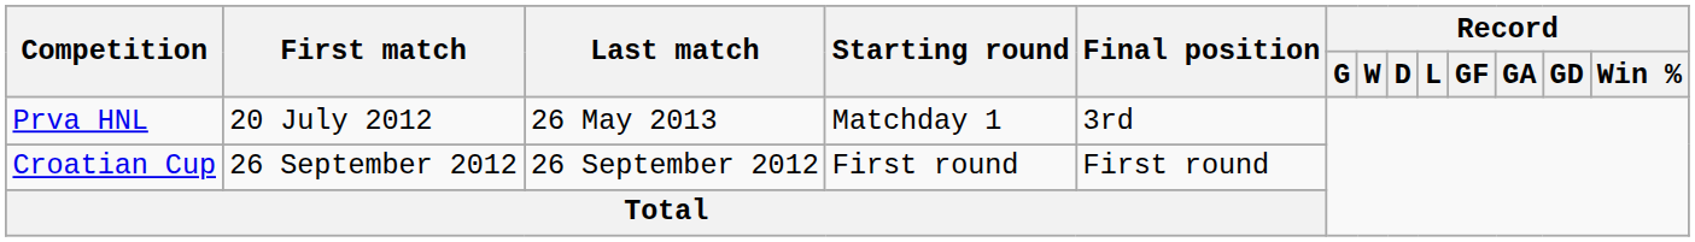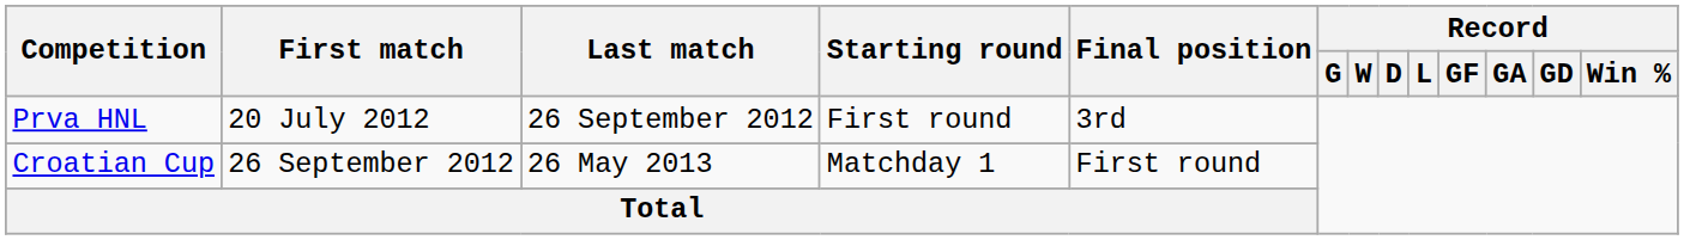Prva HNL | Last match: 26 May 2013 -> 26 September 2012
Prva HNL | Starting round: Matchday 1 -> First round
Croatian Cup | Last match: 26 September 2012 -> 26 May 2013
Croatian Cup | Starting round: First round -> Matchday 1
